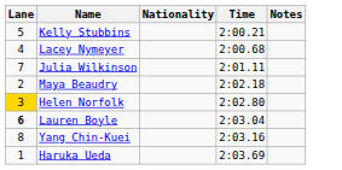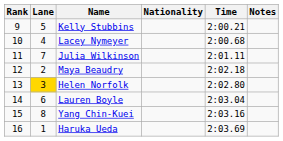+ column: Rank | 9 | 10 | 11 | 12 | 13 | 14 | 15 | 16
Lauren Boyle | Lane: bold -> normal
